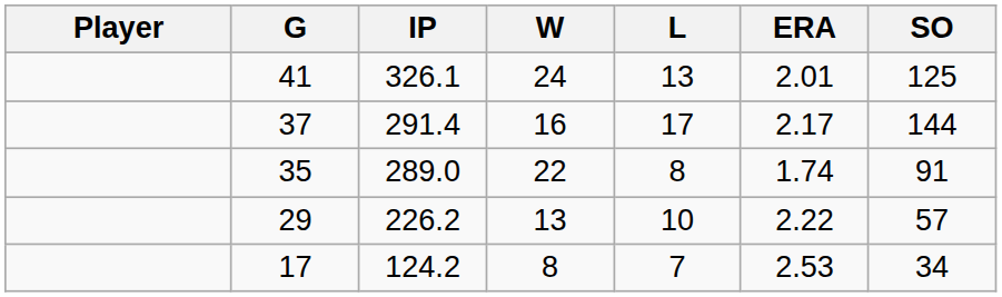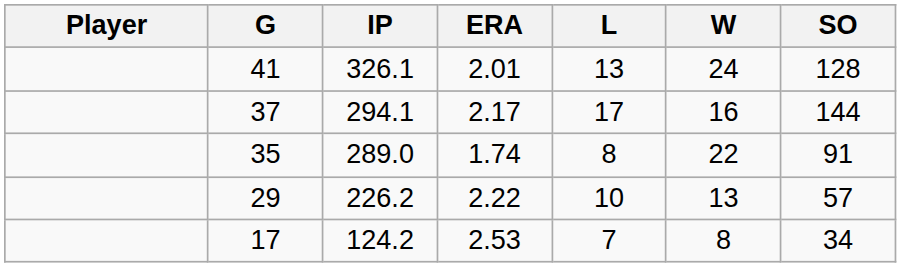columns swapped: W <-> ERA
41 | SO: 125 -> 128
37 | IP: 291.4 -> 294.1
